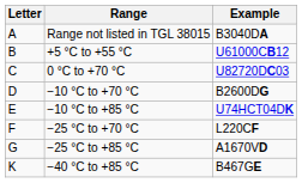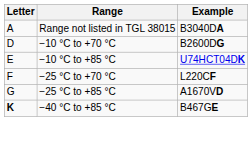- row: B | +5 °C to +55 °C | U61000CB12
- row: C | 0 °C to +70 °C | U82720DC03
−40 °C to +85 °C | Letter: normal -> bold
